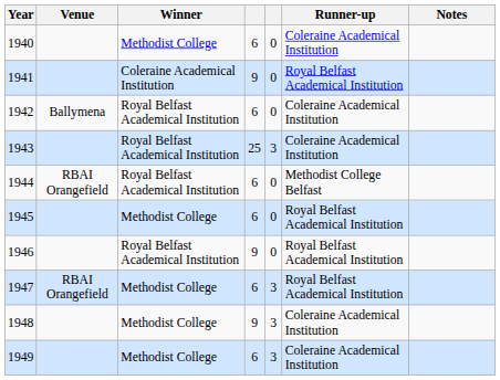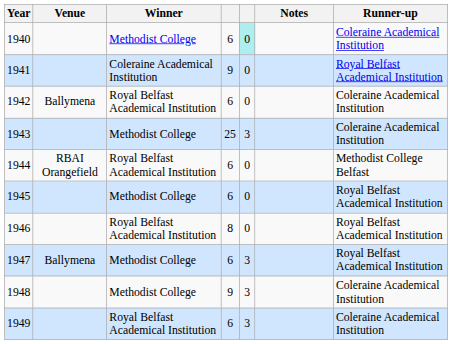columns swapped: Runner-up <-> Notes
1940 | column 5: no background -> paleturquoise background
1943 | Winner: Royal Belfast Academical Institution -> Methodist College
1946 | column 4: 9 -> 8
1947 | Venue: RBAI Orangefield -> Ballymena
1949 | Winner: Methodist College -> Royal Belfast Academical Institution
